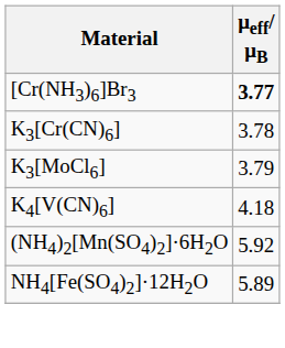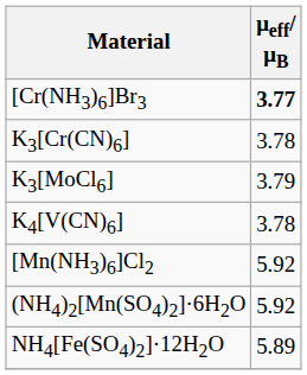K4[V(CN)6] | μeff/μB: 4.18 -> 3.78
+ row: [Mn(NH3)6]Cl2 | 5.92
